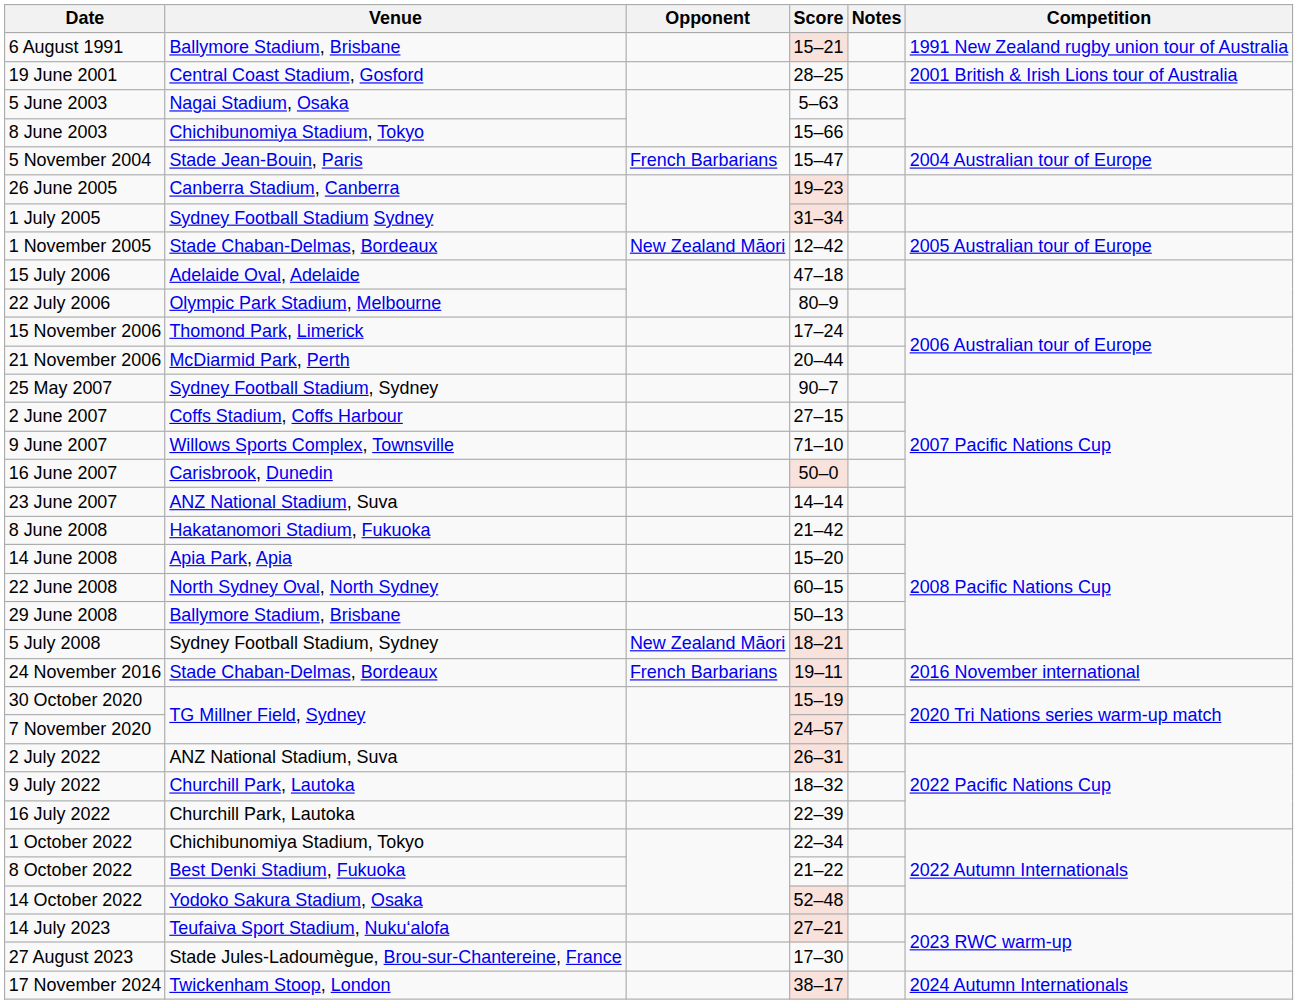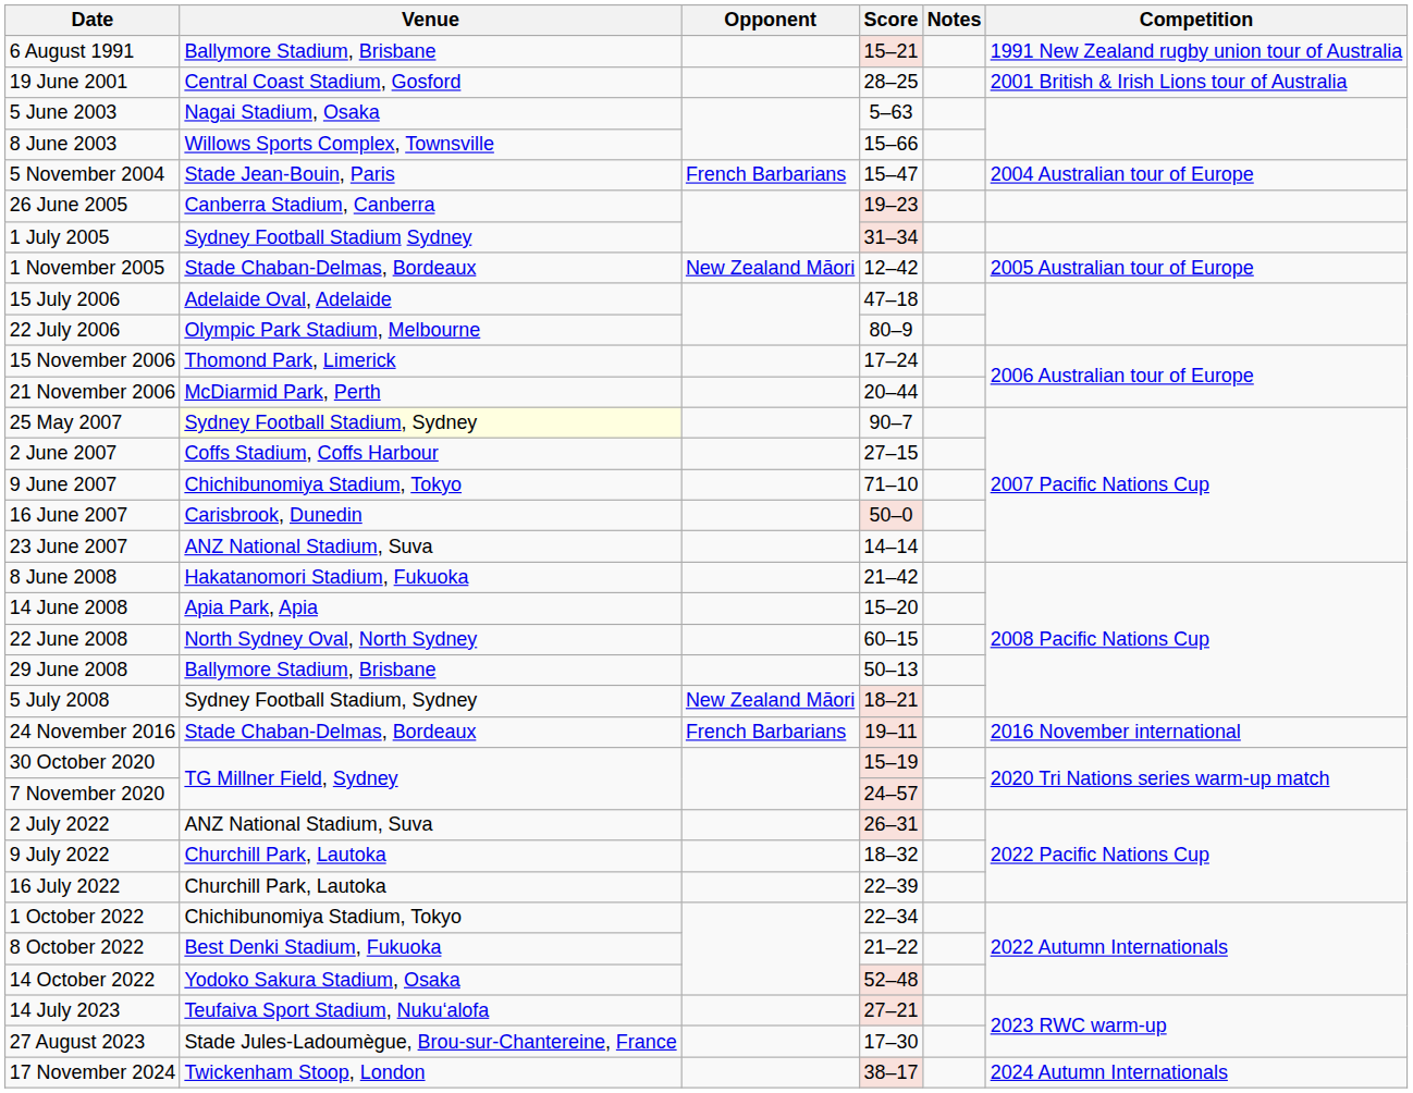8 June 2003 | Venue: Chichibunomiya Stadium, Tokyo -> Willows Sports Complex, Townsville
25 May 2007 | Venue: no background -> lightyellow background
9 June 2007 | Venue: Willows Sports Complex, Townsville -> Chichibunomiya Stadium, Tokyo
